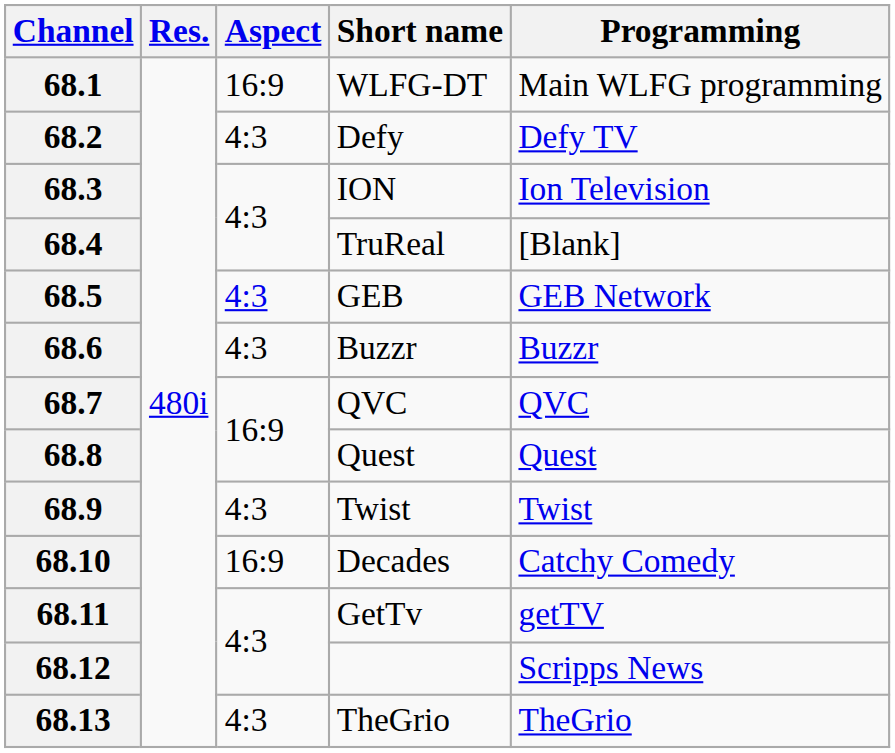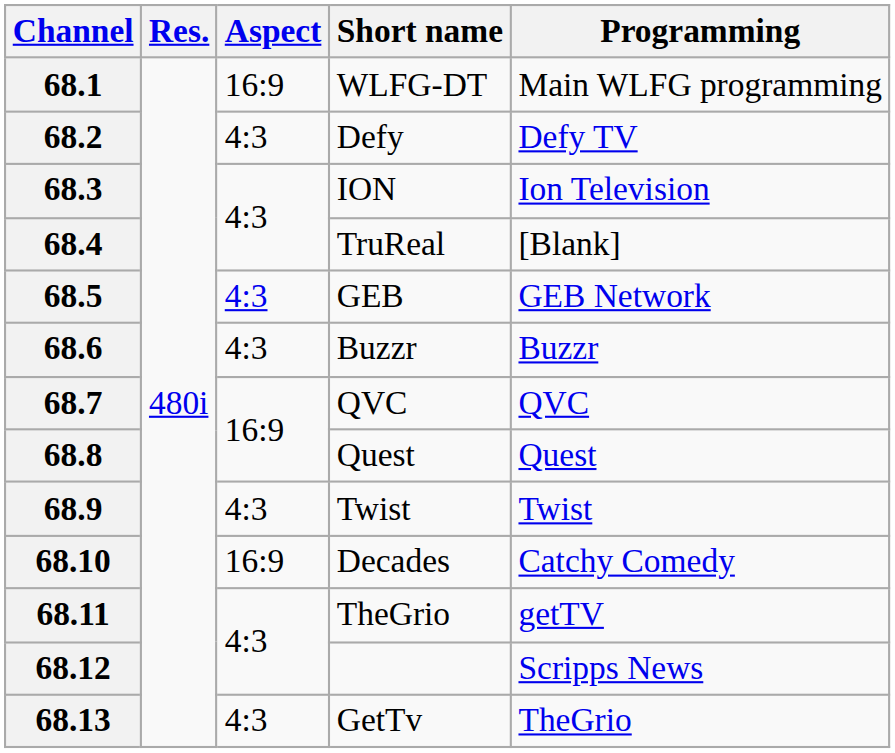68.11 | Short name: GetTv -> TheGrio
68.13 | Short name: TheGrio -> GetTv
